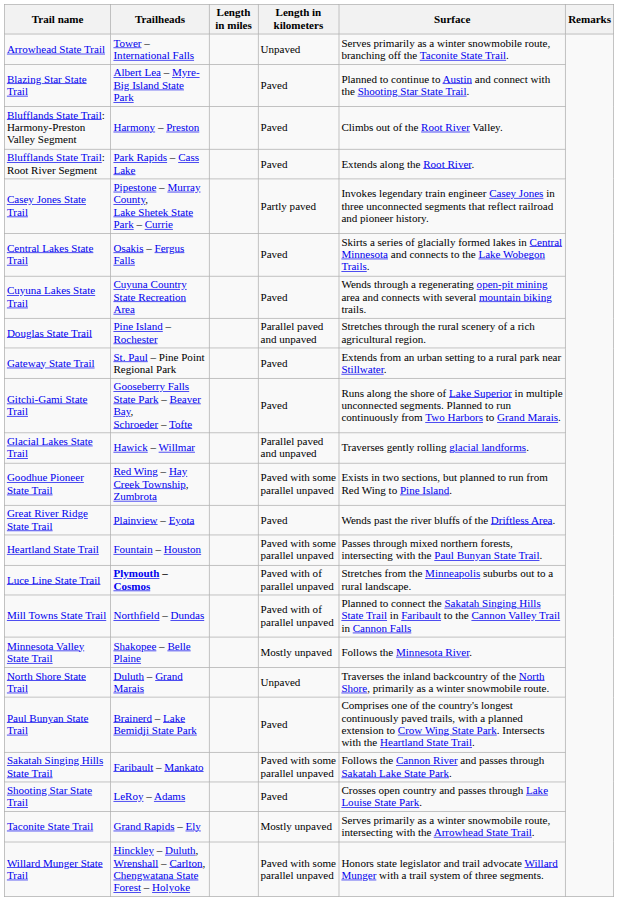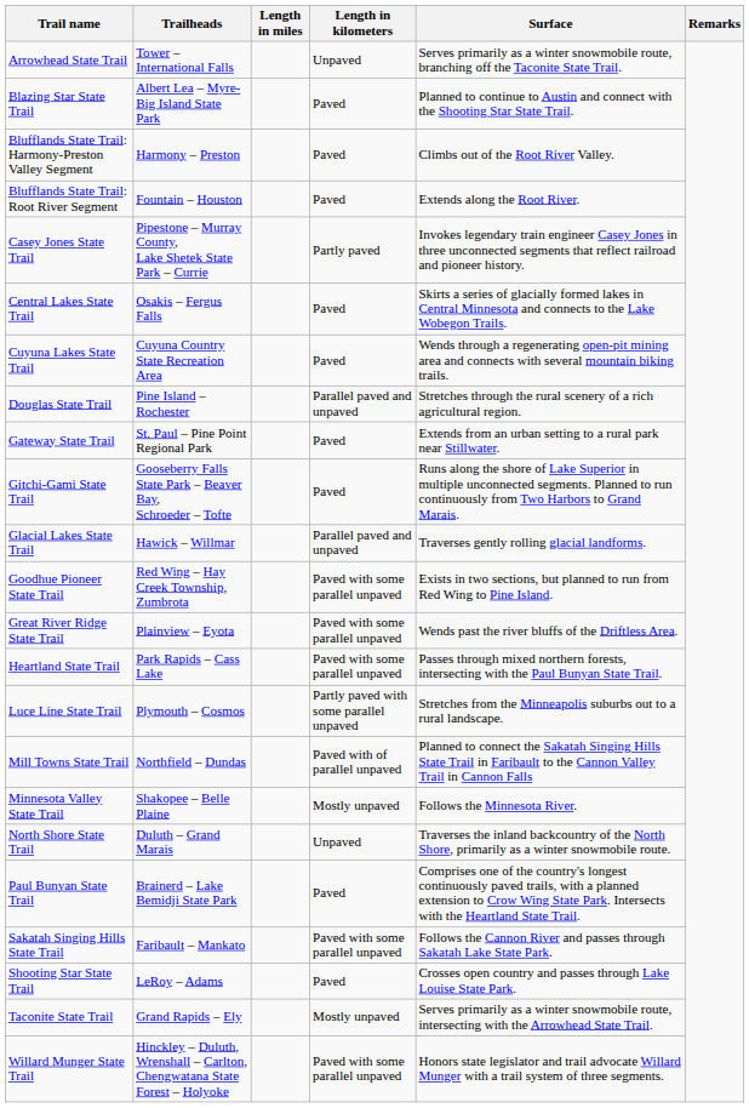Blufflands State Trail: Root River Segment | Trailheads: Park Rapids – Cass Lake -> Fountain – Houston
Great River Ridge State Trail | Length in kilometers: Paved -> Paved with some parallel unpaved
Heartland State Trail | Trailheads: Fountain – Houston -> Park Rapids – Cass Lake
Luce Line State Trail | Trailheads: bold -> normal
Luce Line State Trail | Length in kilometers: Paved with of parallel unpaved -> Partly paved with some parallel unpaved
